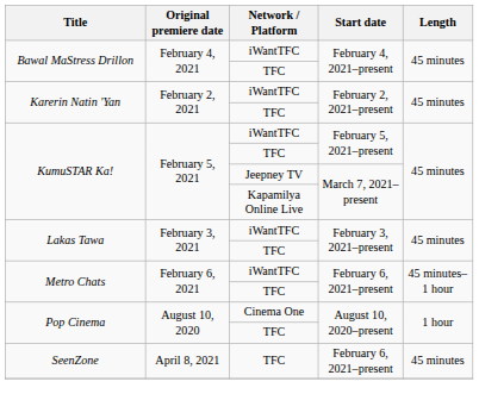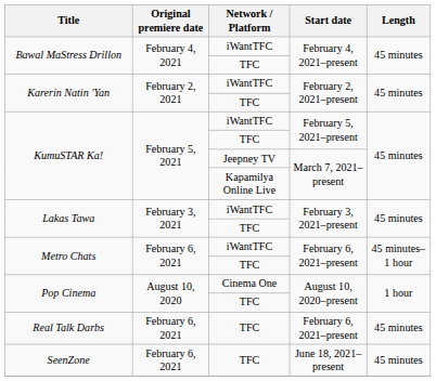+ row: Real Talk Darbs | February 6, 2021 | TFC | February 6, 2021–present | 45 minutes
SeenZone | Original premiere date: April 8, 2021 -> February 6, 2021
SeenZone | Start date: February 6, 2021–present -> June 18, 2021–present
